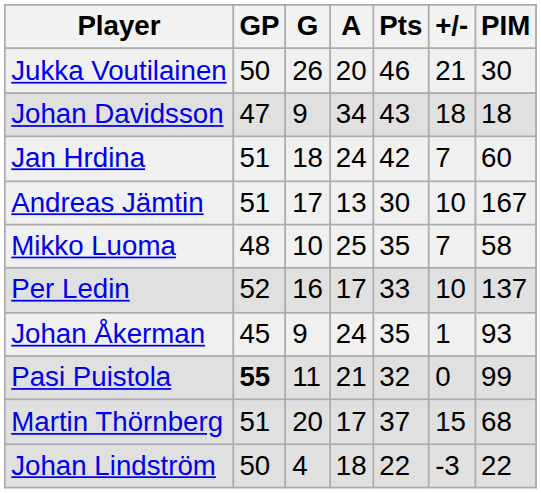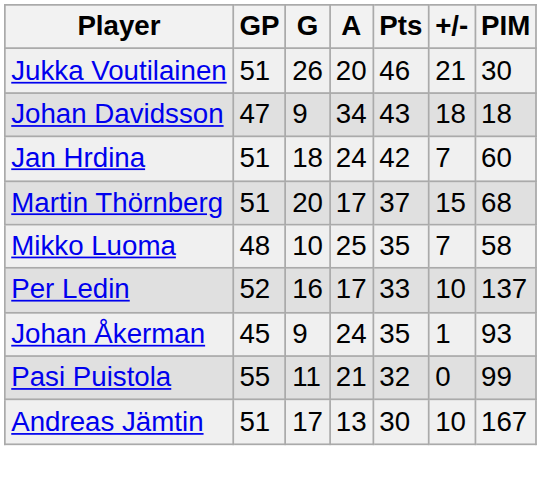Jukka Voutilainen | GP: 50 -> 51
rows swapped: Martin Thörnberg <-> Andreas Jämtin
Pasi Puistola | GP: bold -> normal
- row: Johan Lindström | 50 | 4 | 18 | 22 | -3 | 22
